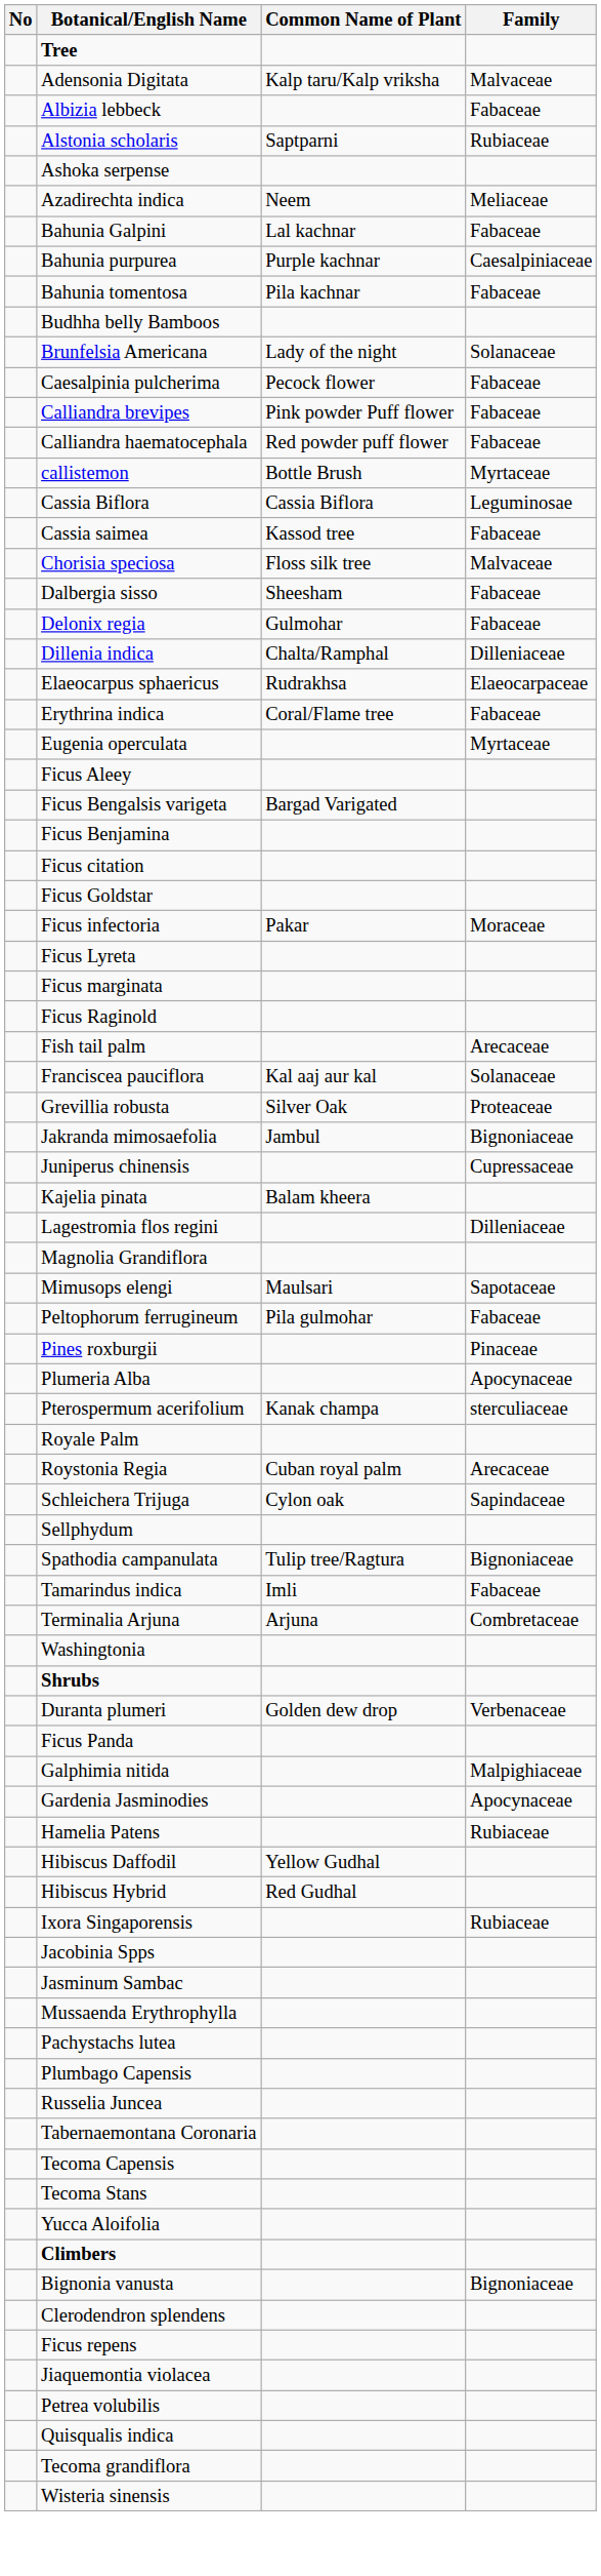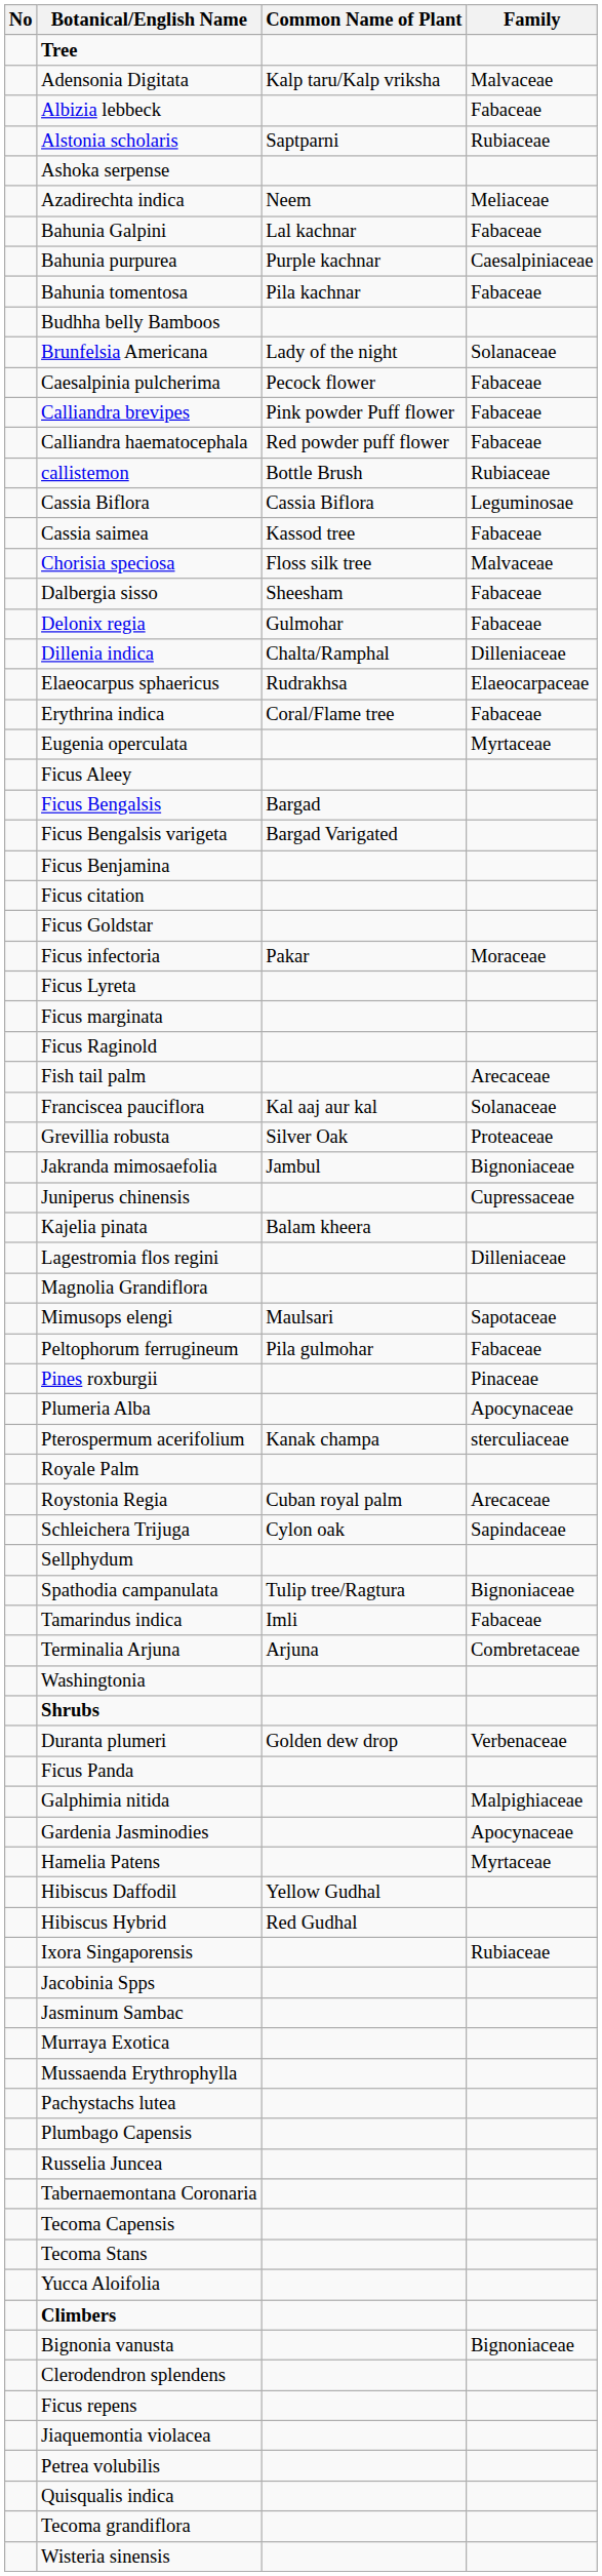callistemon | Family: Myrtaceae -> Rubiaceae
+ row: Ficus Bengalsis | Bargad
Hamelia Patens | Family: Rubiaceae -> Myrtaceae
+ row: Murraya Exotica
